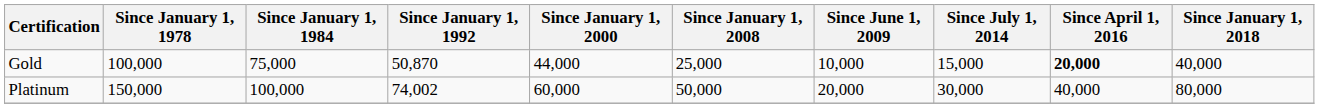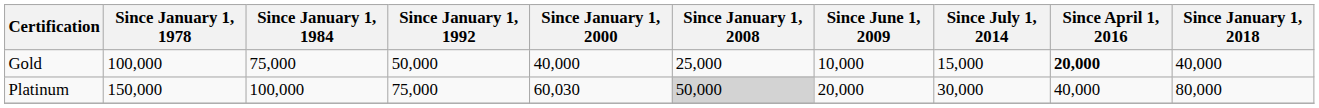Gold | Since January 1, 1992: 50,870 -> 50,000
Gold | Since January 1, 2000: 44,000 -> 40,000
Platinum | Since January 1, 1992: 74,002 -> 75,000
Platinum | Since January 1, 2000: 60,000 -> 60,030
Platinum | Since January 1, 2008: no background -> lightgrey background
